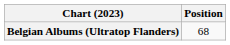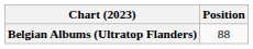Belgian Albums (Ultratop Flanders) | Position: 68 -> 88
